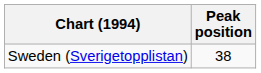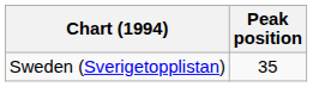Sweden (Sverigetopplistan) | Peak position: 38 -> 35
